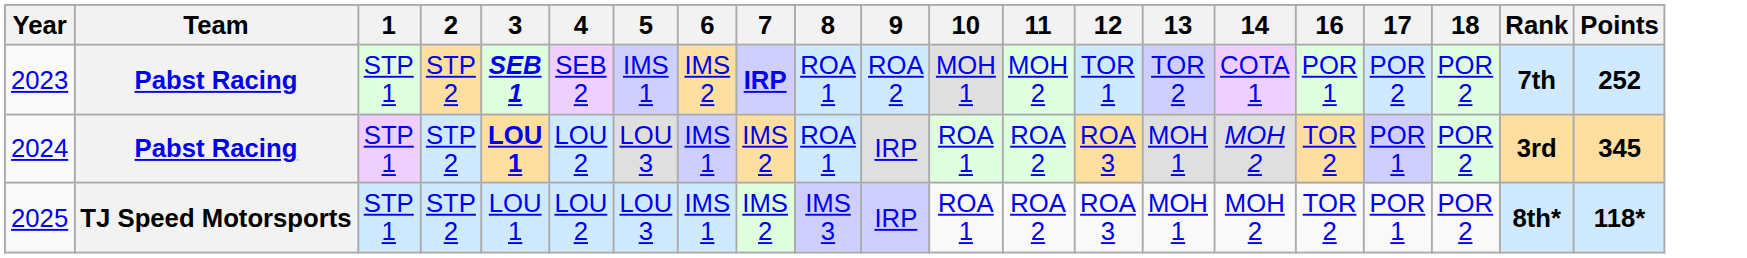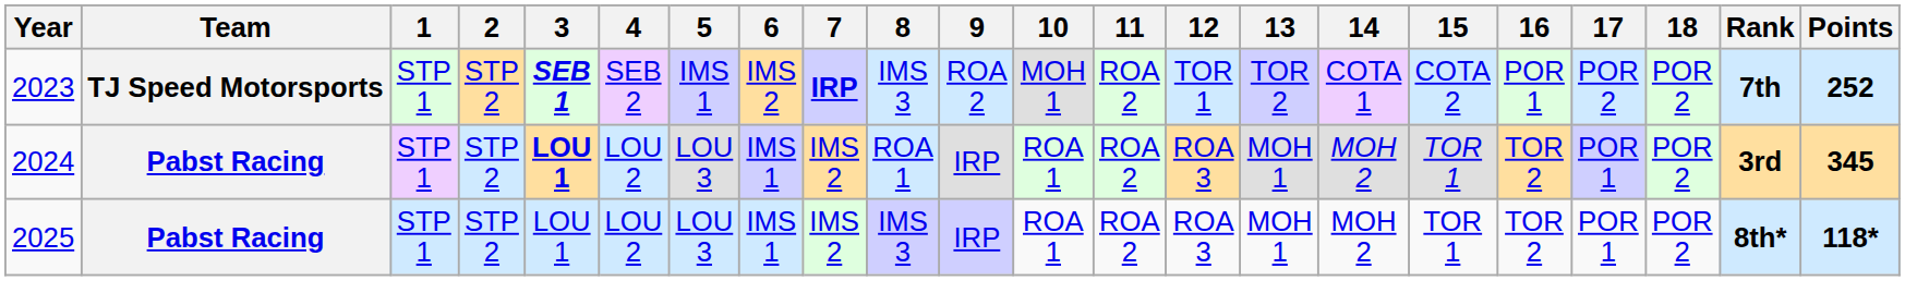+ column: 15 | COTA 2 | TOR 1 | TOR 1
2023 | Team: Pabst Racing -> TJ Speed Motorsports
2023 | 8: ROA 1 -> IMS 3
2023 | 11: MOH 2 -> ROA 2
2025 | Team: TJ Speed Motorsports -> Pabst Racing
